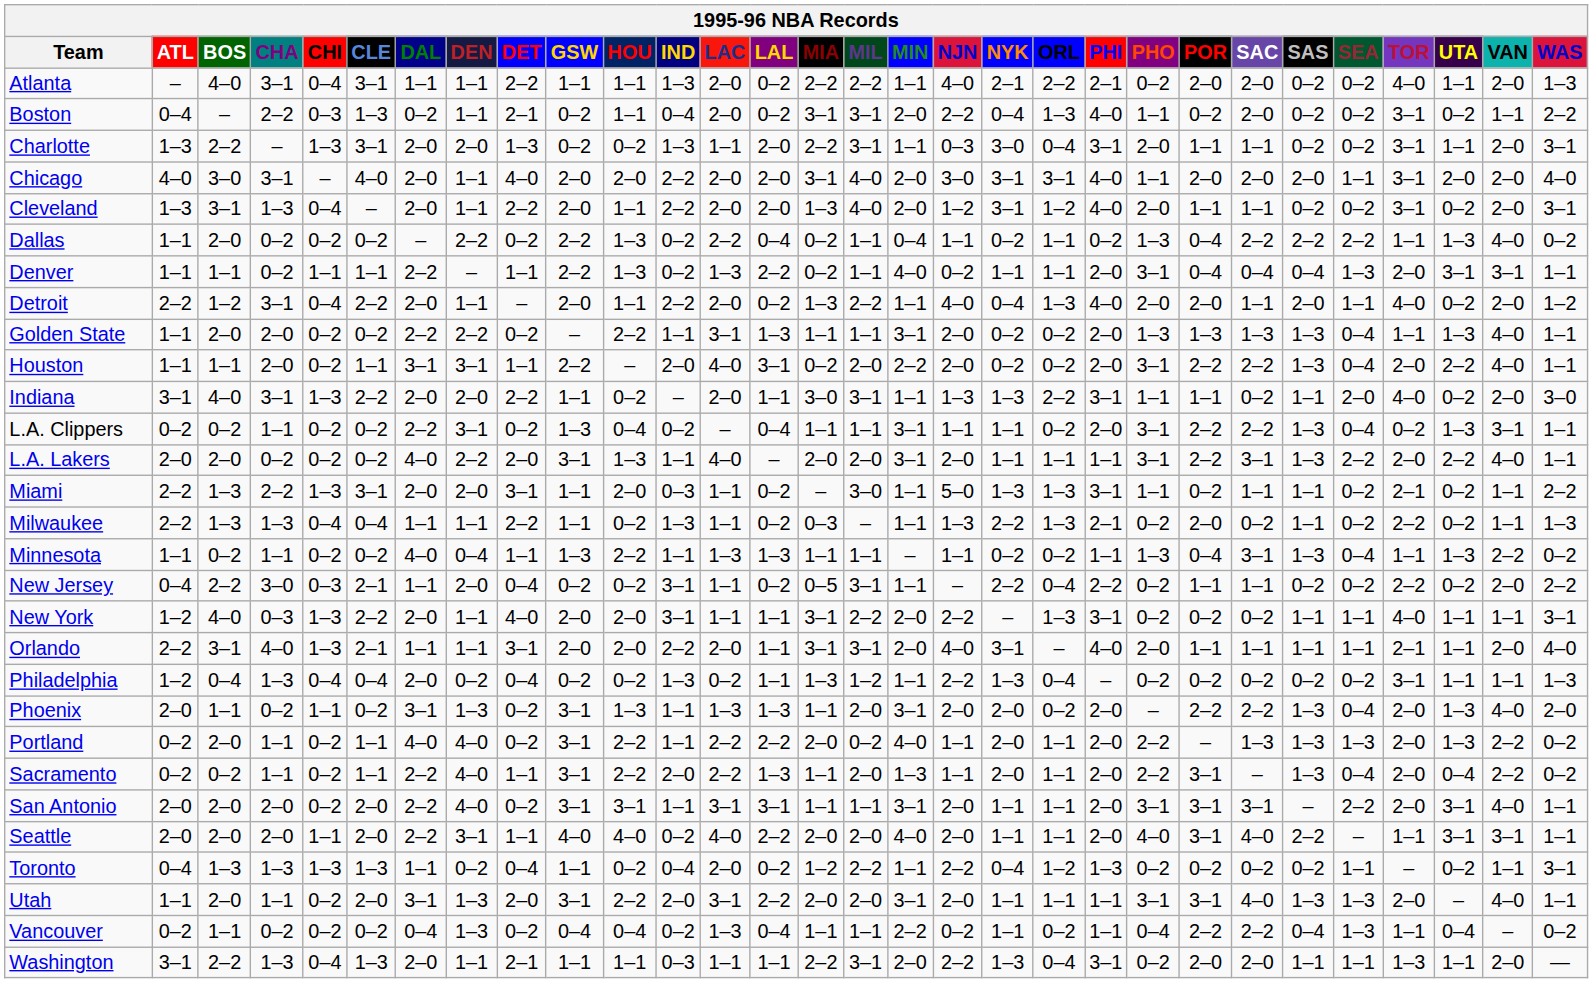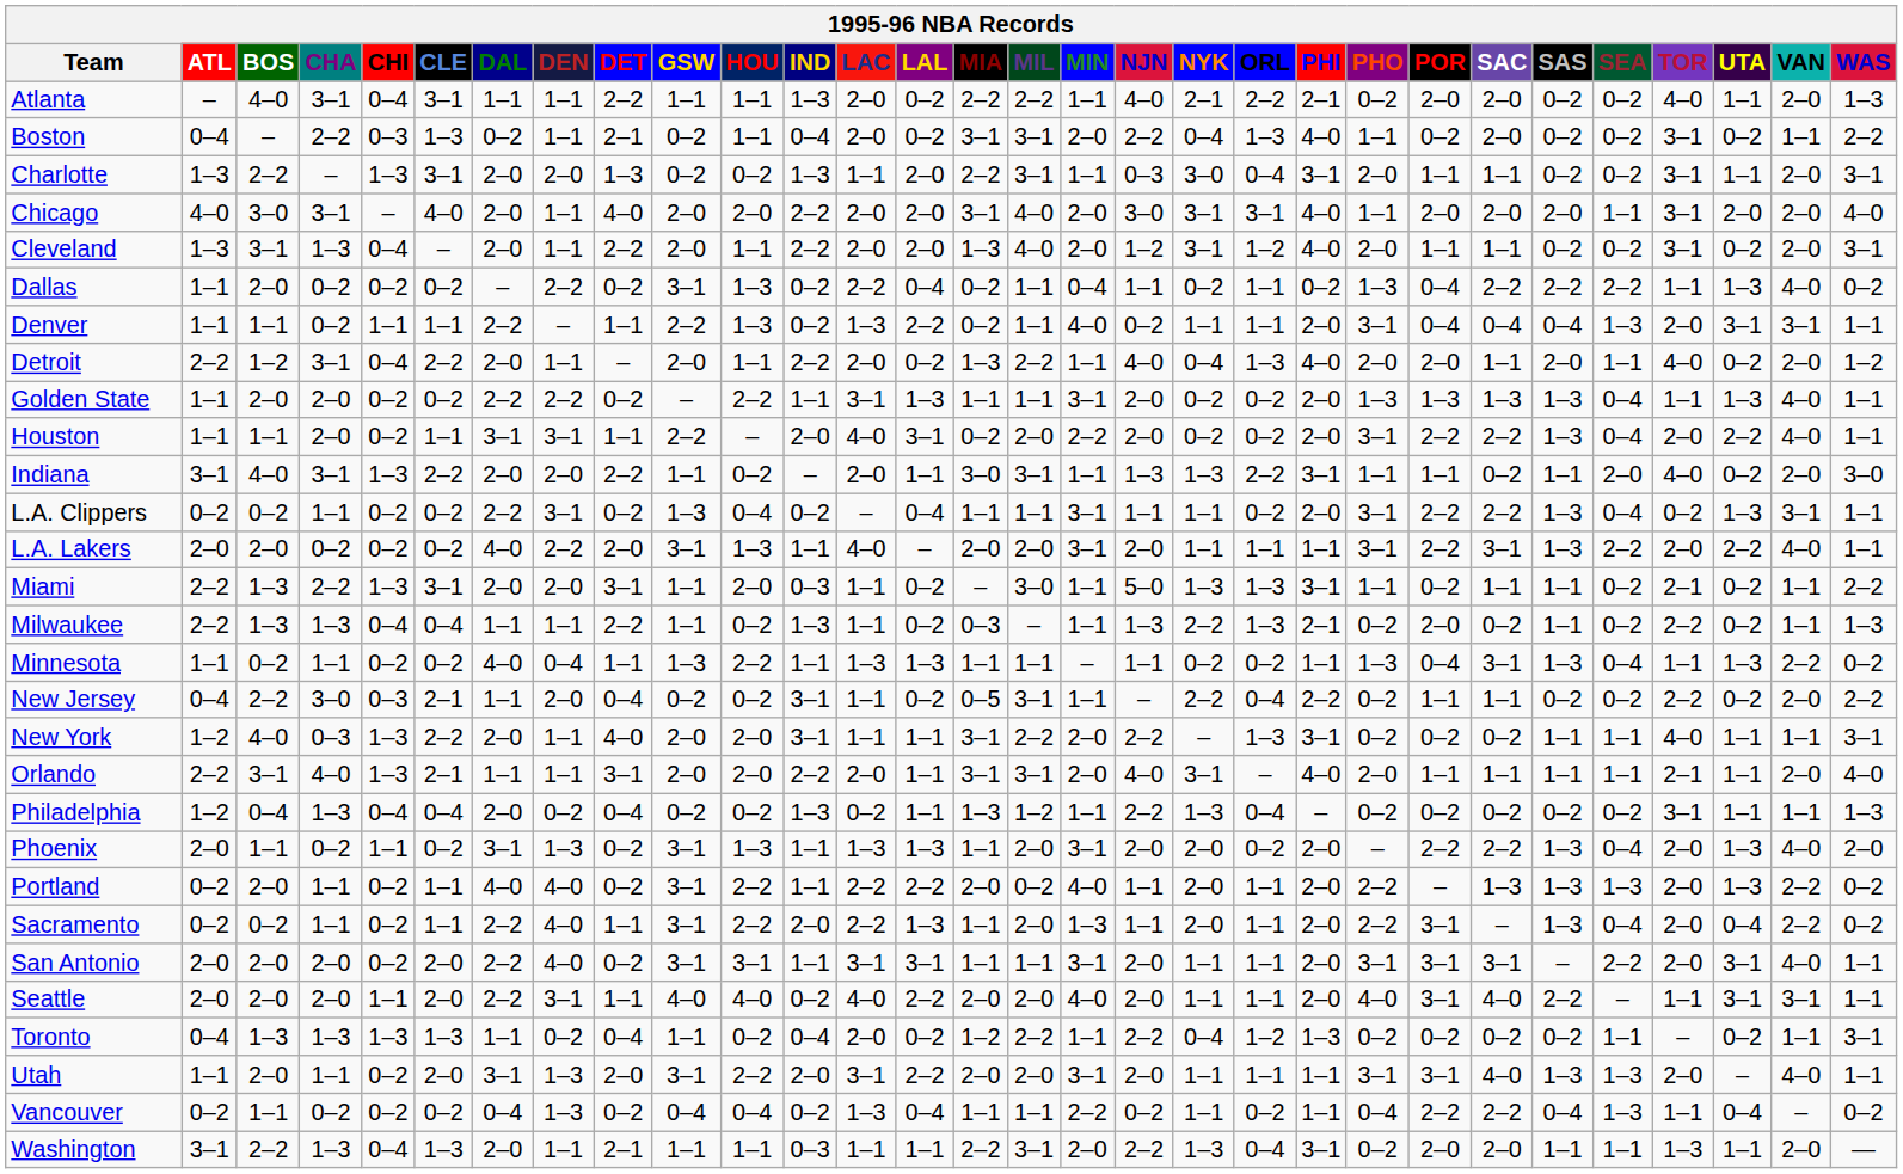Dallas | GSW: 2–2 -> 3–1
